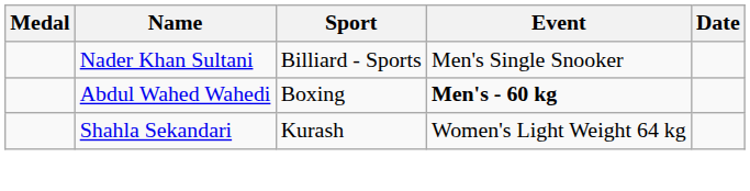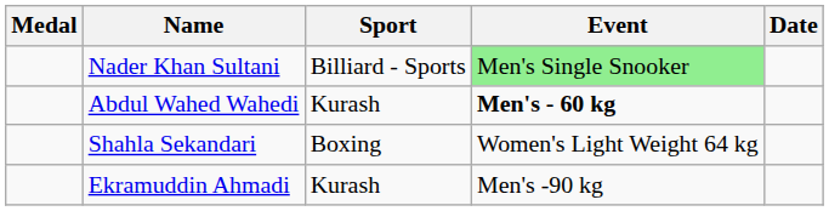Nader Khan Sultani | Event: no background -> lightgreen background
Abdul Wahed Wahedi | Sport: Boxing -> Kurash
Shahla Sekandari | Sport: Kurash -> Boxing
+ row: Ekramuddin Ahmadi | Kurash | Men's -90 kg
